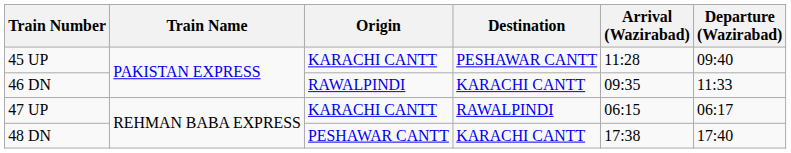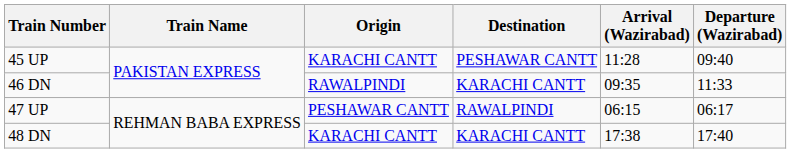47 UP | Origin: KARACHI CANTT -> PESHAWAR CANTT
48 DN | Origin: PESHAWAR CANTT -> KARACHI CANTT
